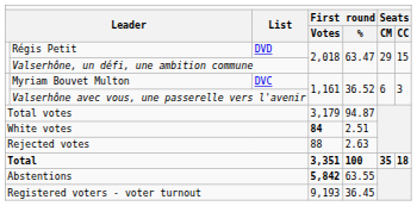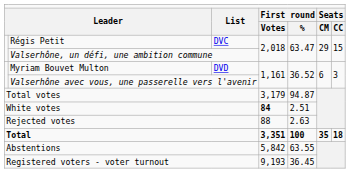Régis Petit | column 3: DVD -> DVC
Myriam Bouvet Multon | column 3: DVC -> DVD
Abstentions | column 4: bold -> normal
